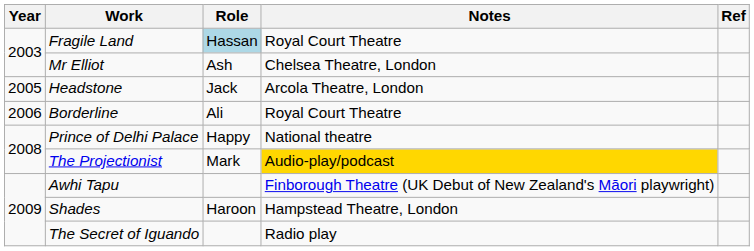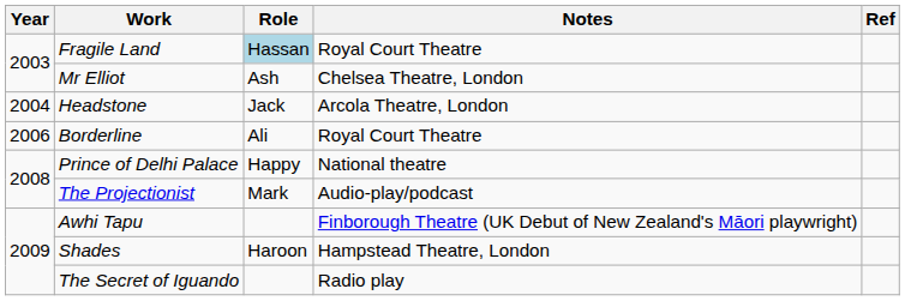Headstone | Year: 2005 -> 2004
The Projectionist | Notes: gold background -> no background
